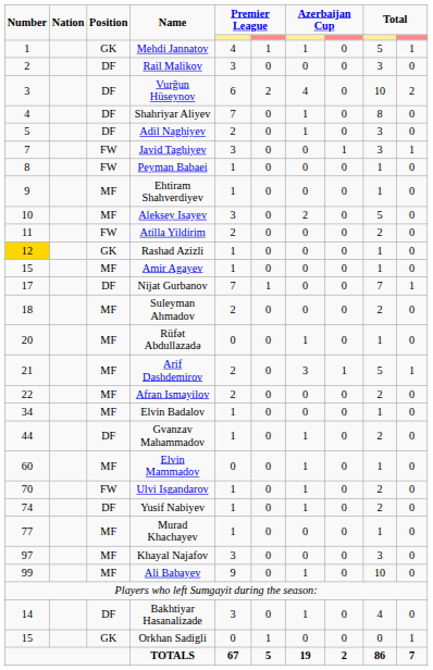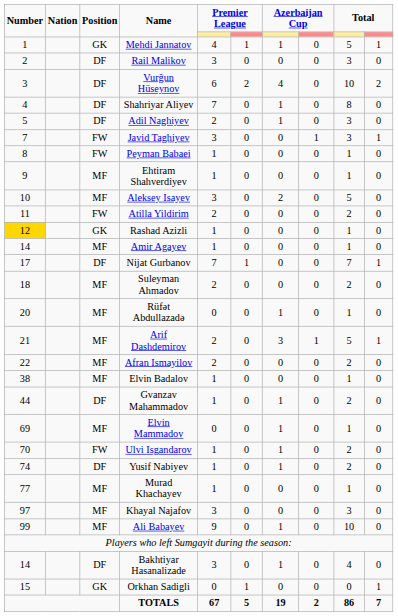Amir Agayev | Number: 15 -> 14
Elvin Badalov | Number: 34 -> 38
Elvin Mammadov | Number: 60 -> 69
